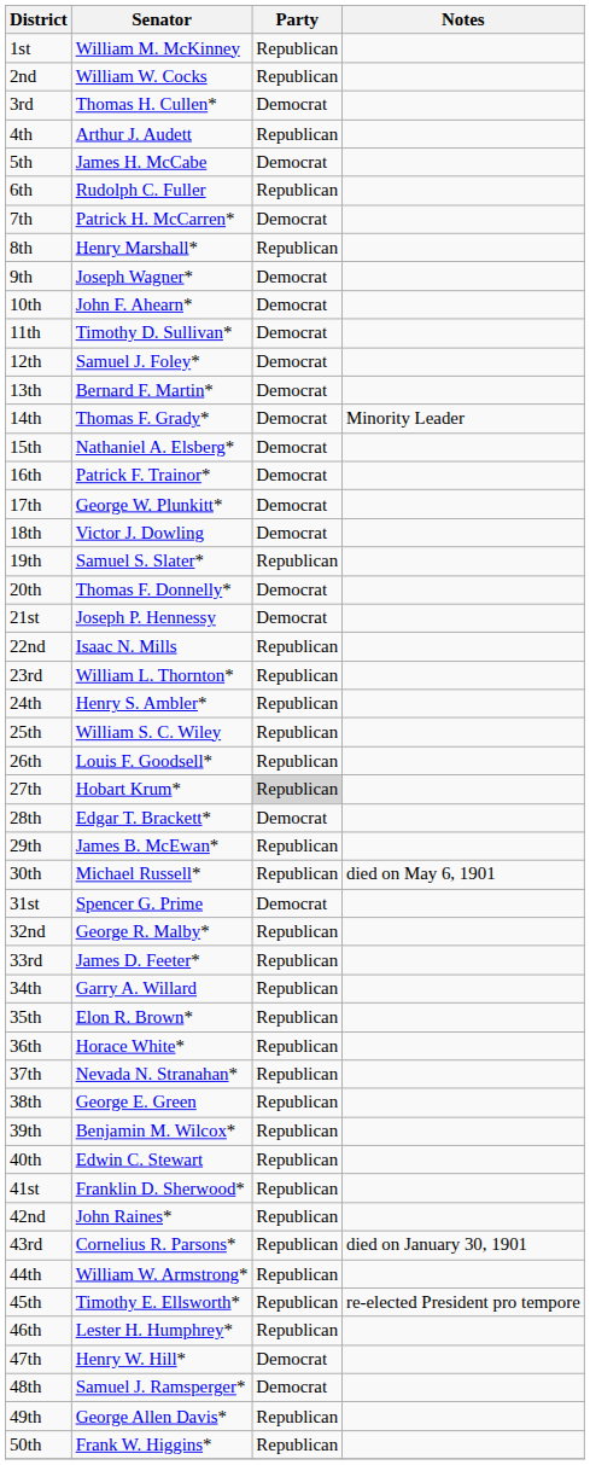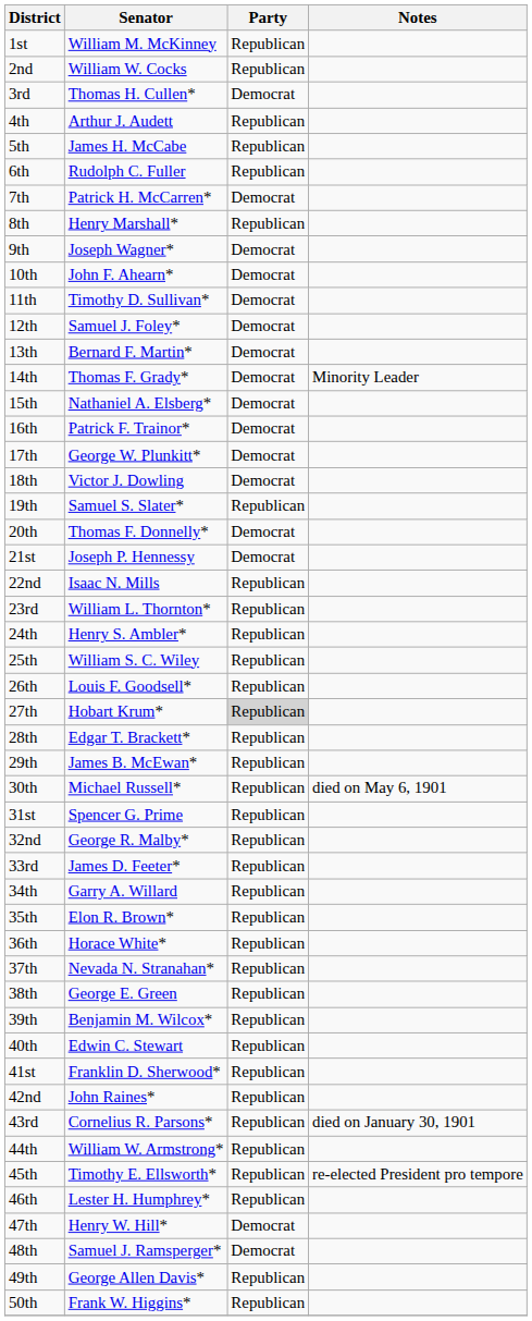5th | Party: Democrat -> Republican
28th | Party: Democrat -> Republican
31st | Party: Democrat -> Republican
